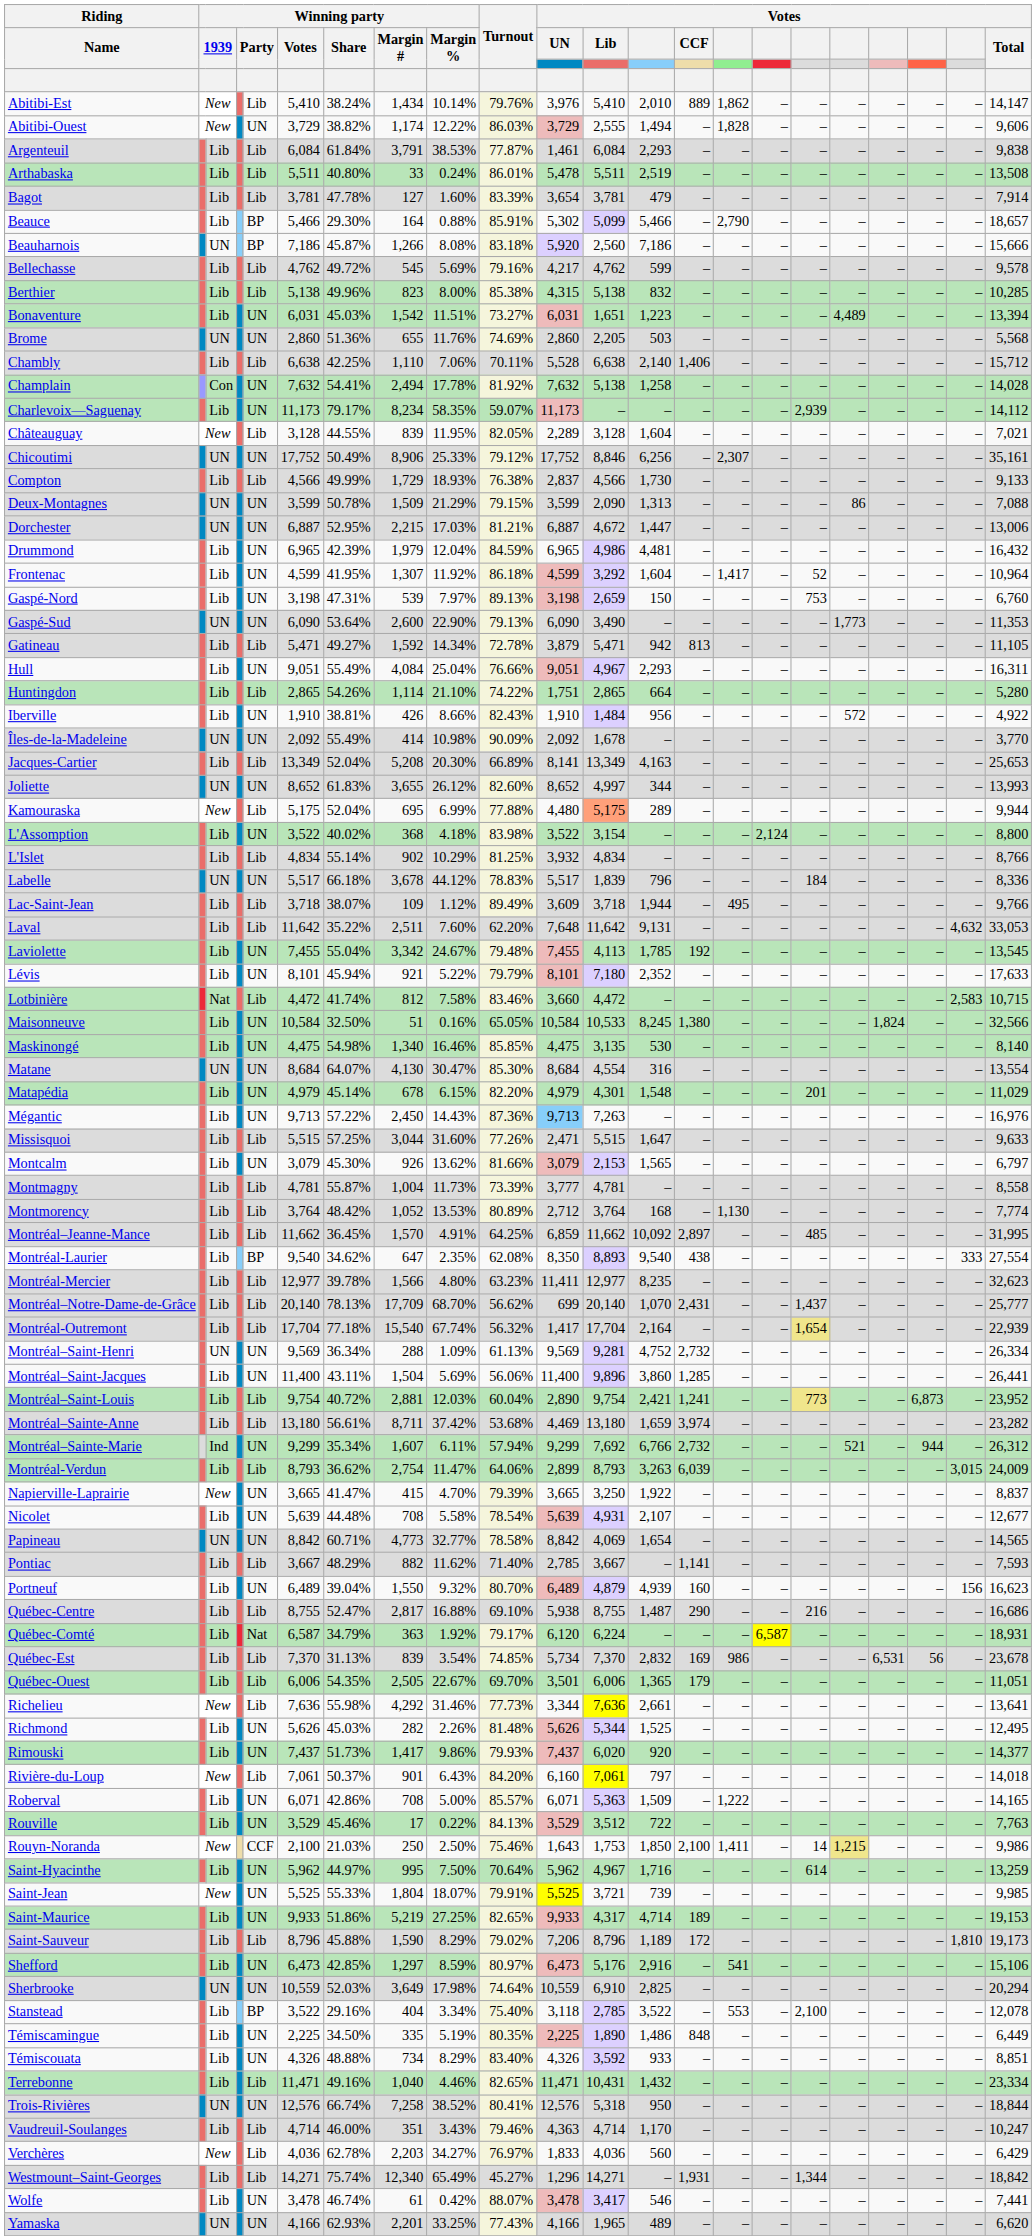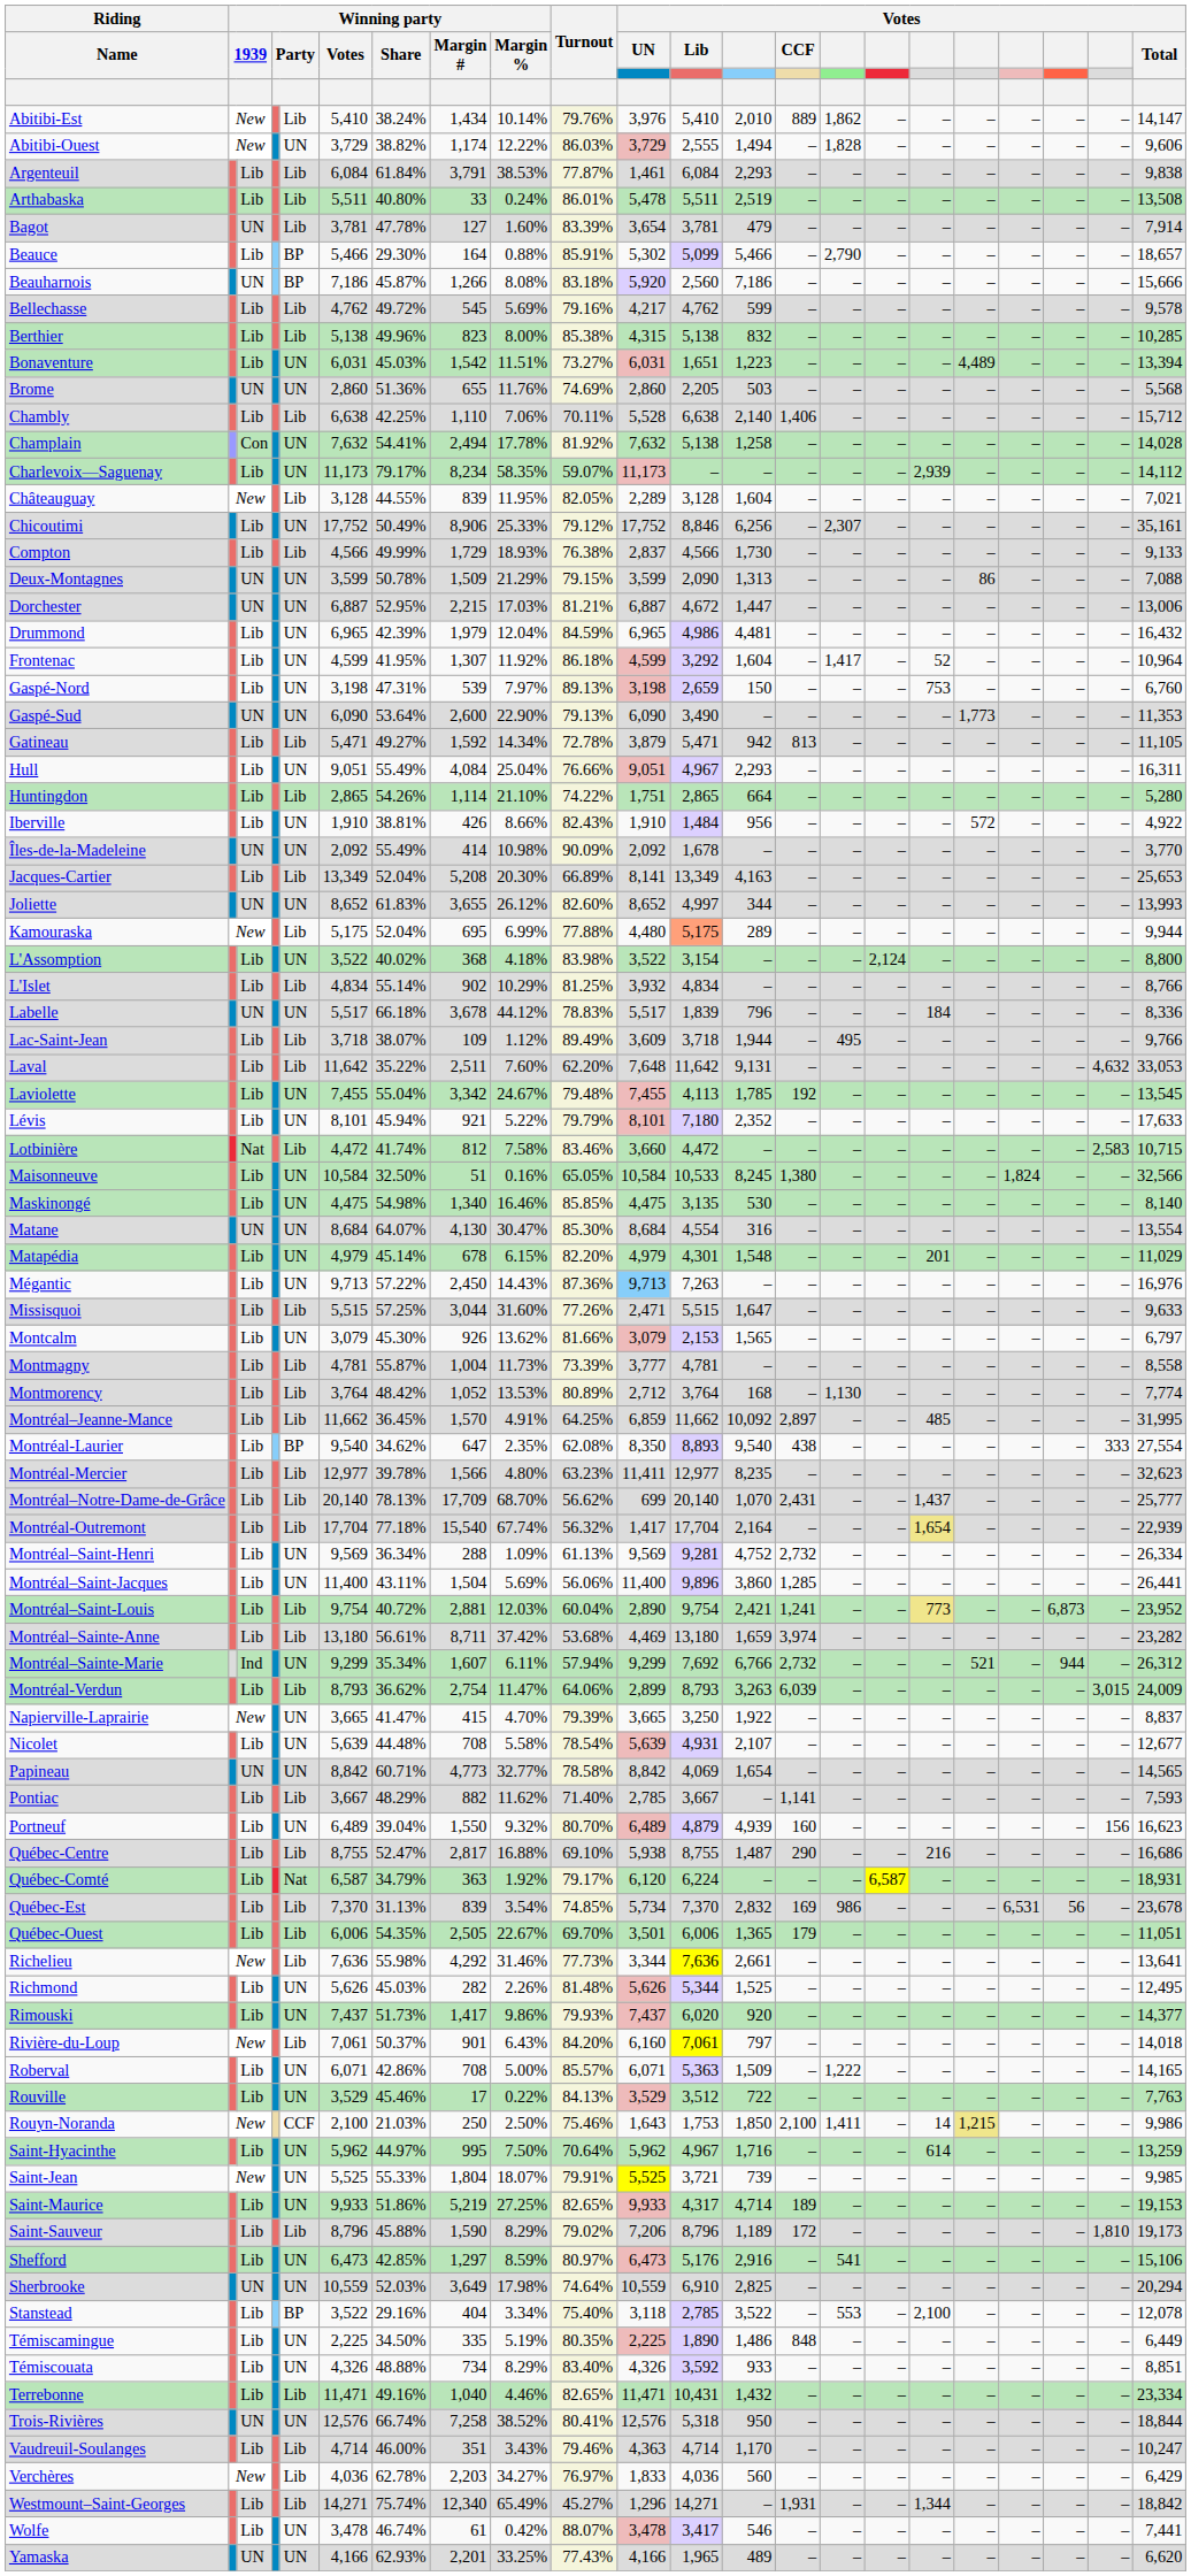Bagot | column 3: Lib -> UN
Chicoutimi | column 3: UN -> Lib
Montréal–Saint-Henri | column 3: UN -> Lib
